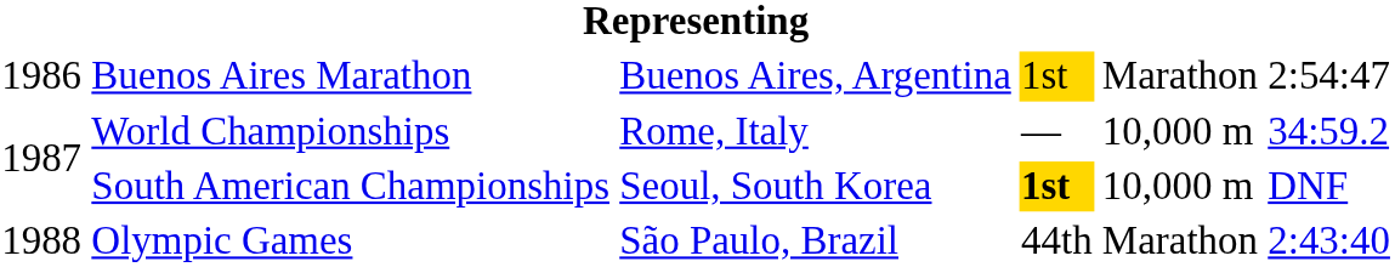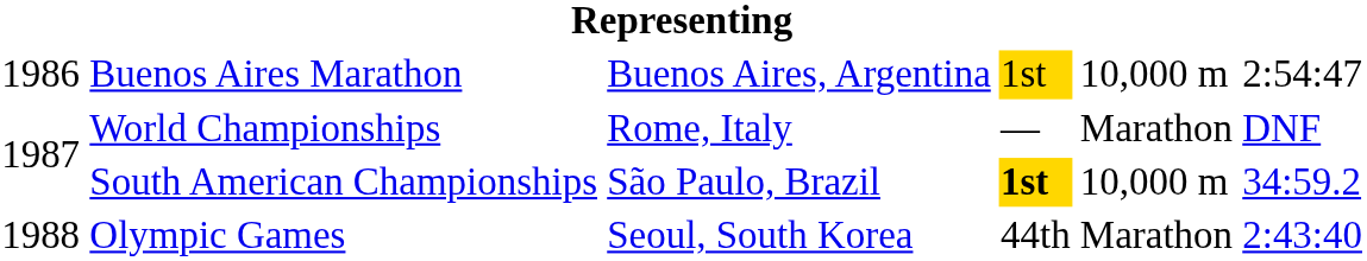Buenos Aires Marathon | column 5: Marathon -> 10,000 m
World Championships | column 5: 10,000 m -> Marathon
World Championships | column 6: 34:59.2 -> DNF
South American Championships | column 3: Seoul, South Korea -> São Paulo, Brazil
South American Championships | column 6: DNF -> 34:59.2
Olympic Games | column 3: São Paulo, Brazil -> Seoul, South Korea
